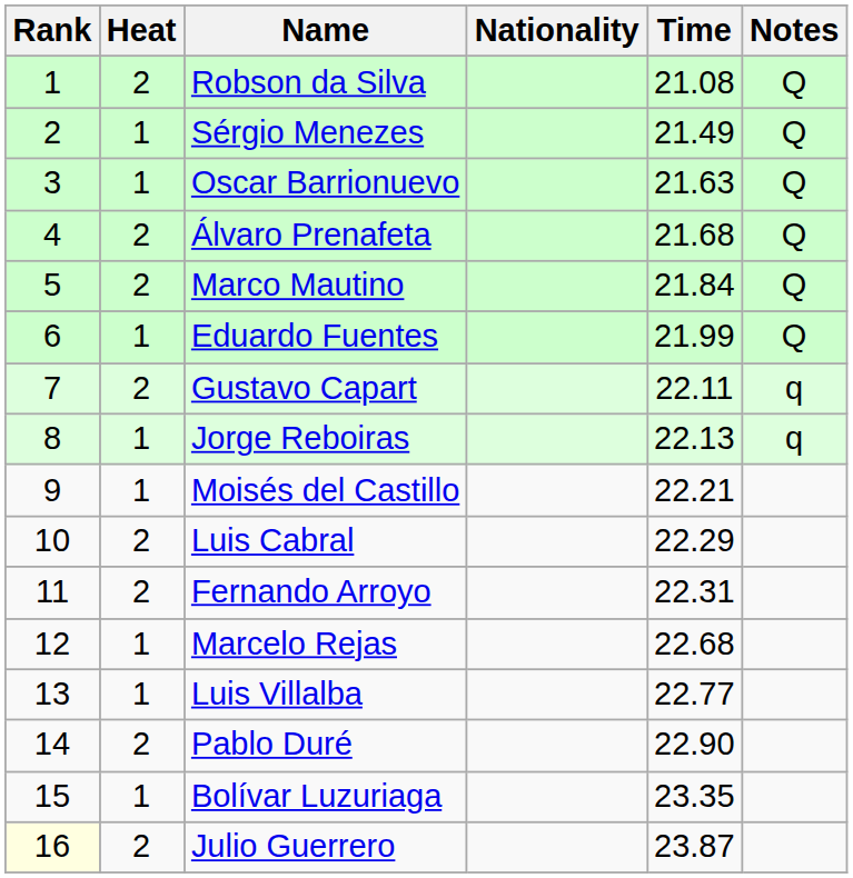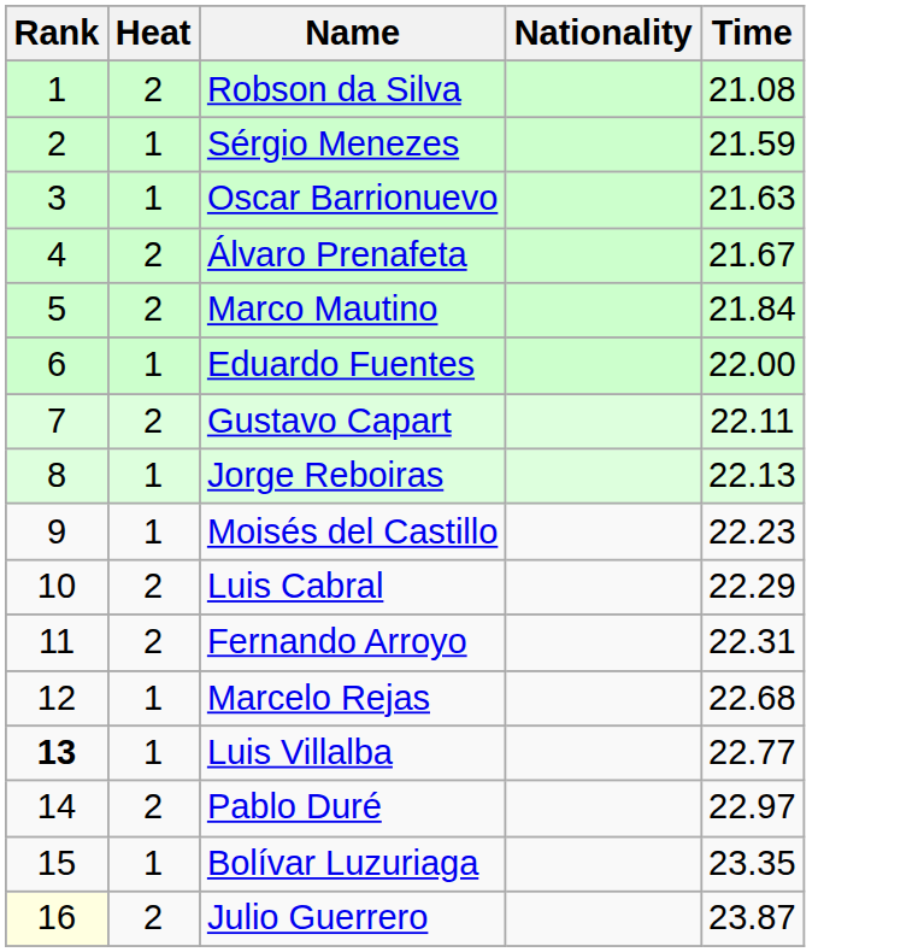- column: Notes | Q | Q | Q | Q | Q | Q | q | q
Sérgio Menezes | Time: 21.49 -> 21.59
Álvaro Prenafeta | Time: 21.68 -> 21.67
Eduardo Fuentes | Time: 21.99 -> 22.00
Moisés del Castillo | Time: 22.21 -> 22.23
Luis Villalba | Rank: normal -> bold
Pablo Duré | Time: 22.90 -> 22.97
